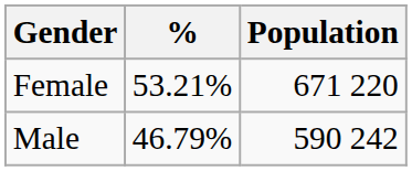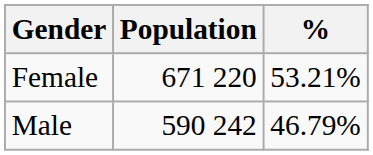columns swapped: Population <-> %
